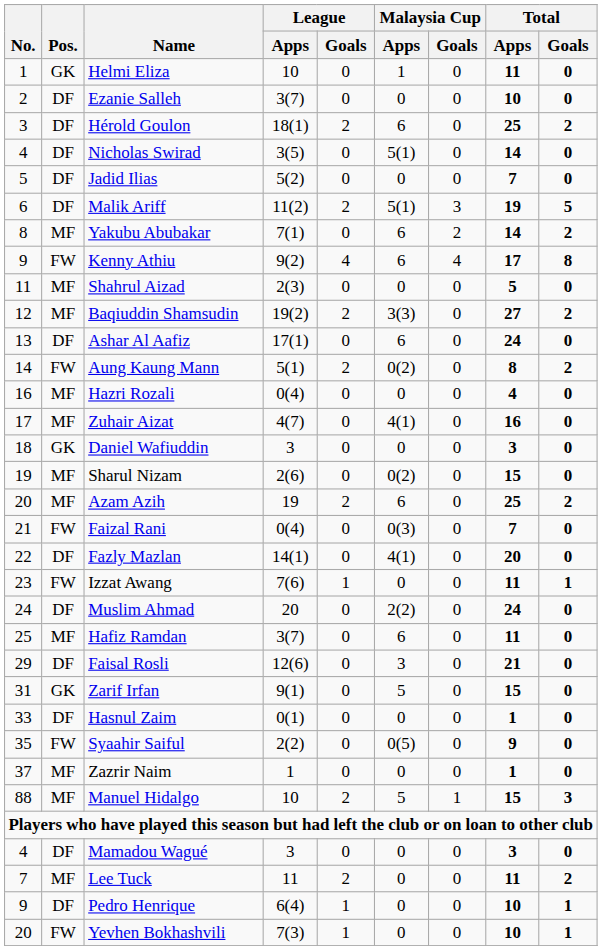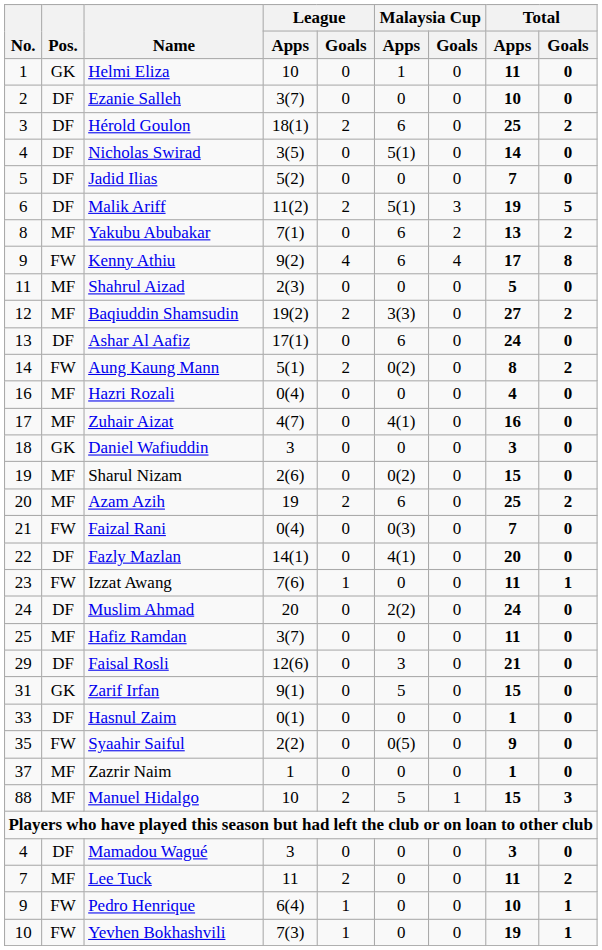Yakubu Abubakar | Total / Apps: 14 -> 13
Hafiz Ramdan | Malaysia Cup / Apps: 6 -> 0
Pedro Henrique | Pos.: DF -> FW
Yevhen Bokhashvili | No.: 20 -> 10
Yevhen Bokhashvili | Total / Apps: 10 -> 19
